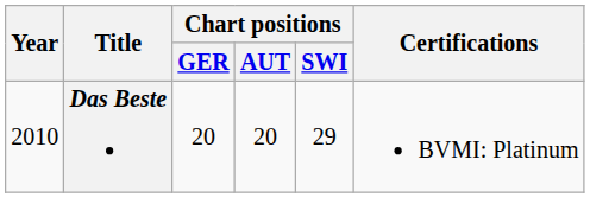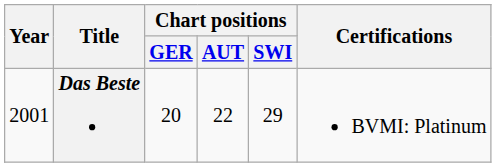Das Beste | Year: 2010 -> 2001
Das Beste | Chart positions / AUT: 20 -> 22
